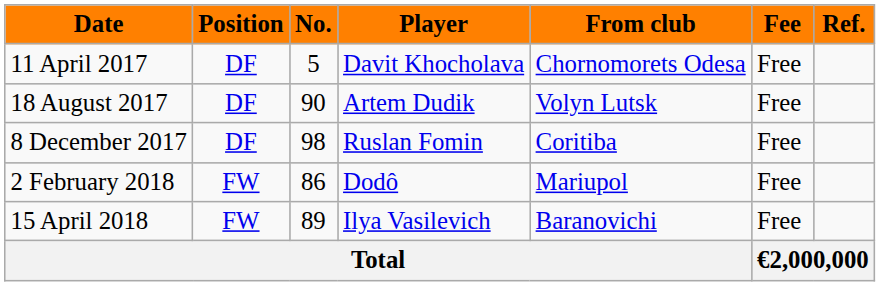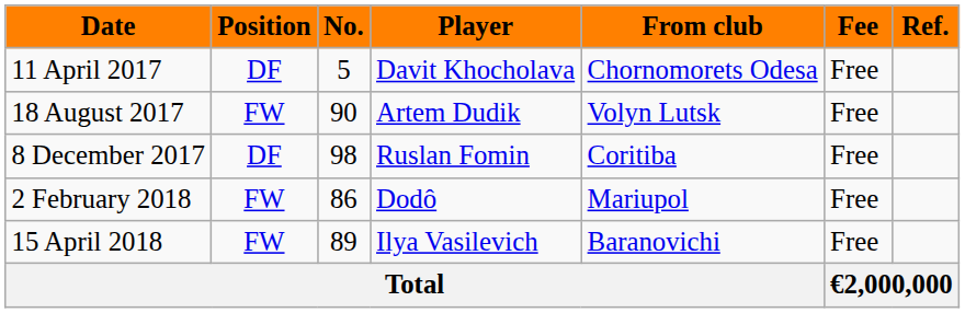18 August 2017 | Position: DF -> FW
